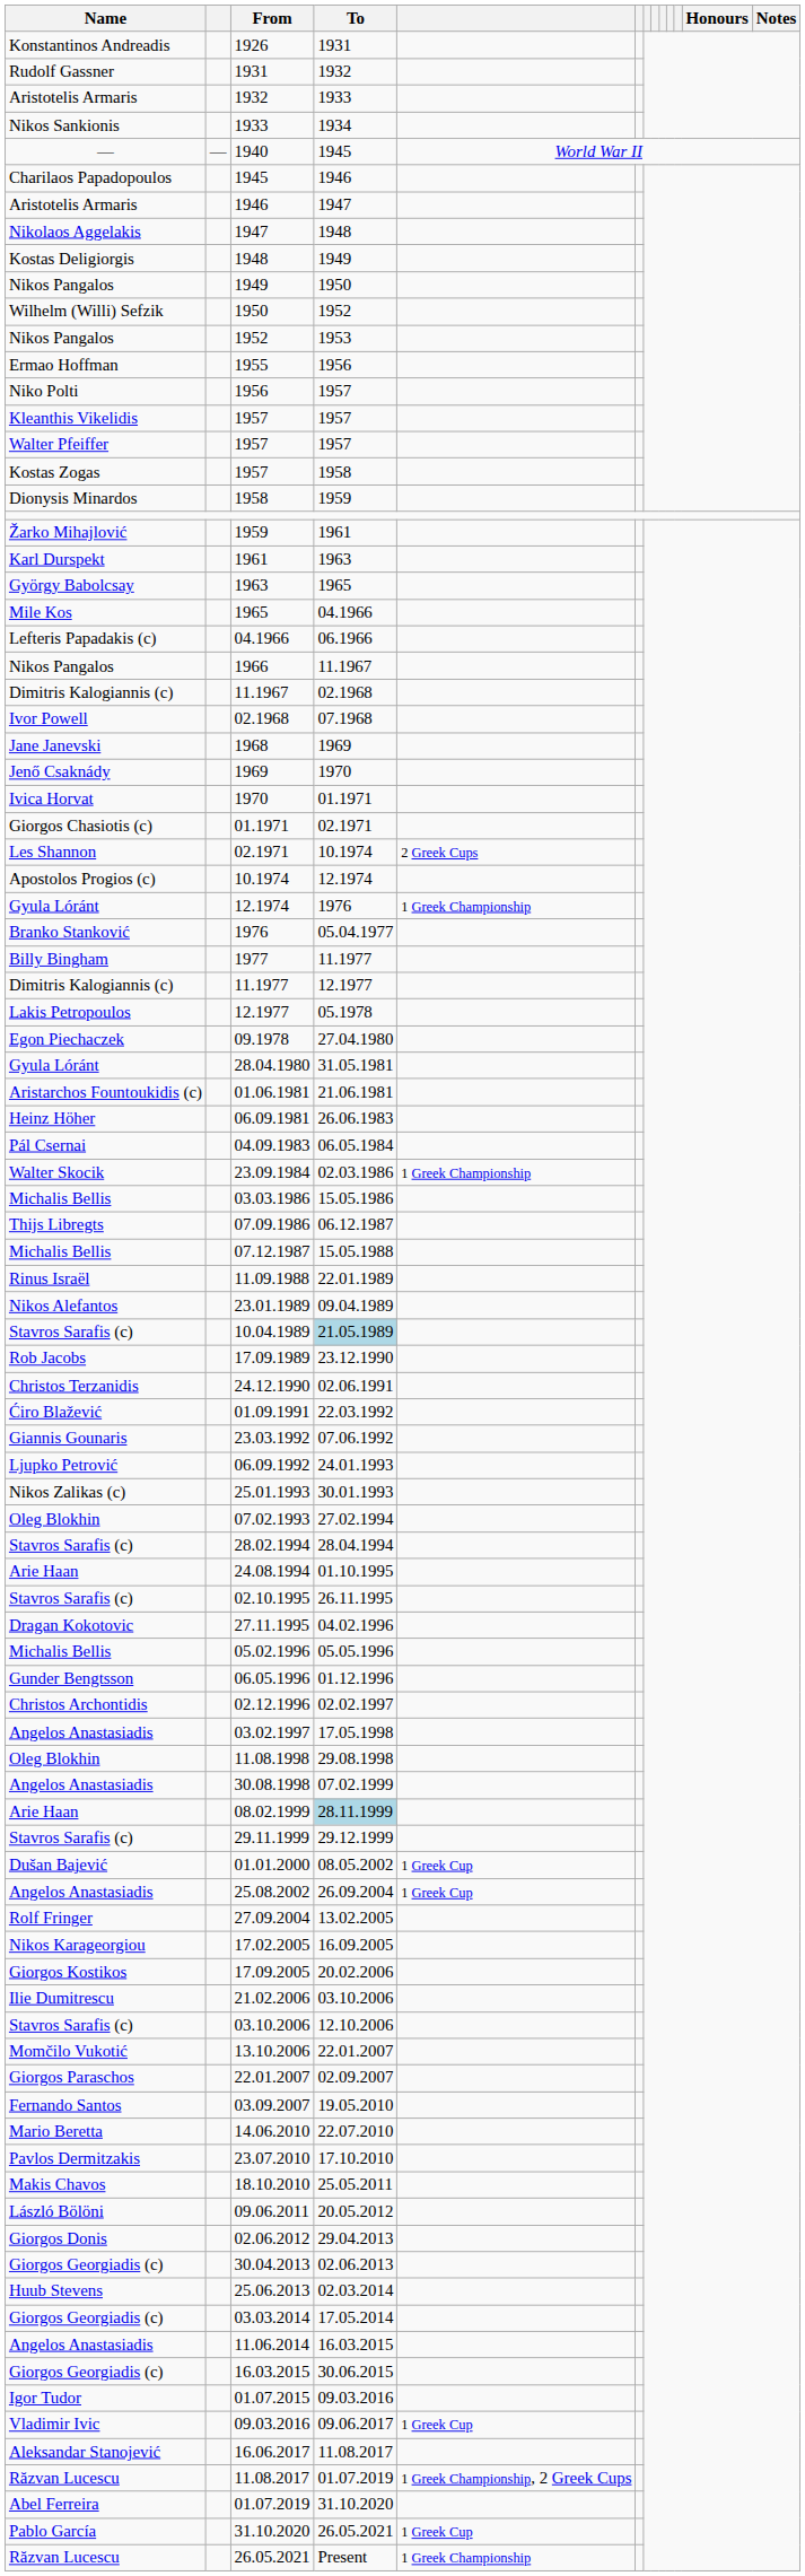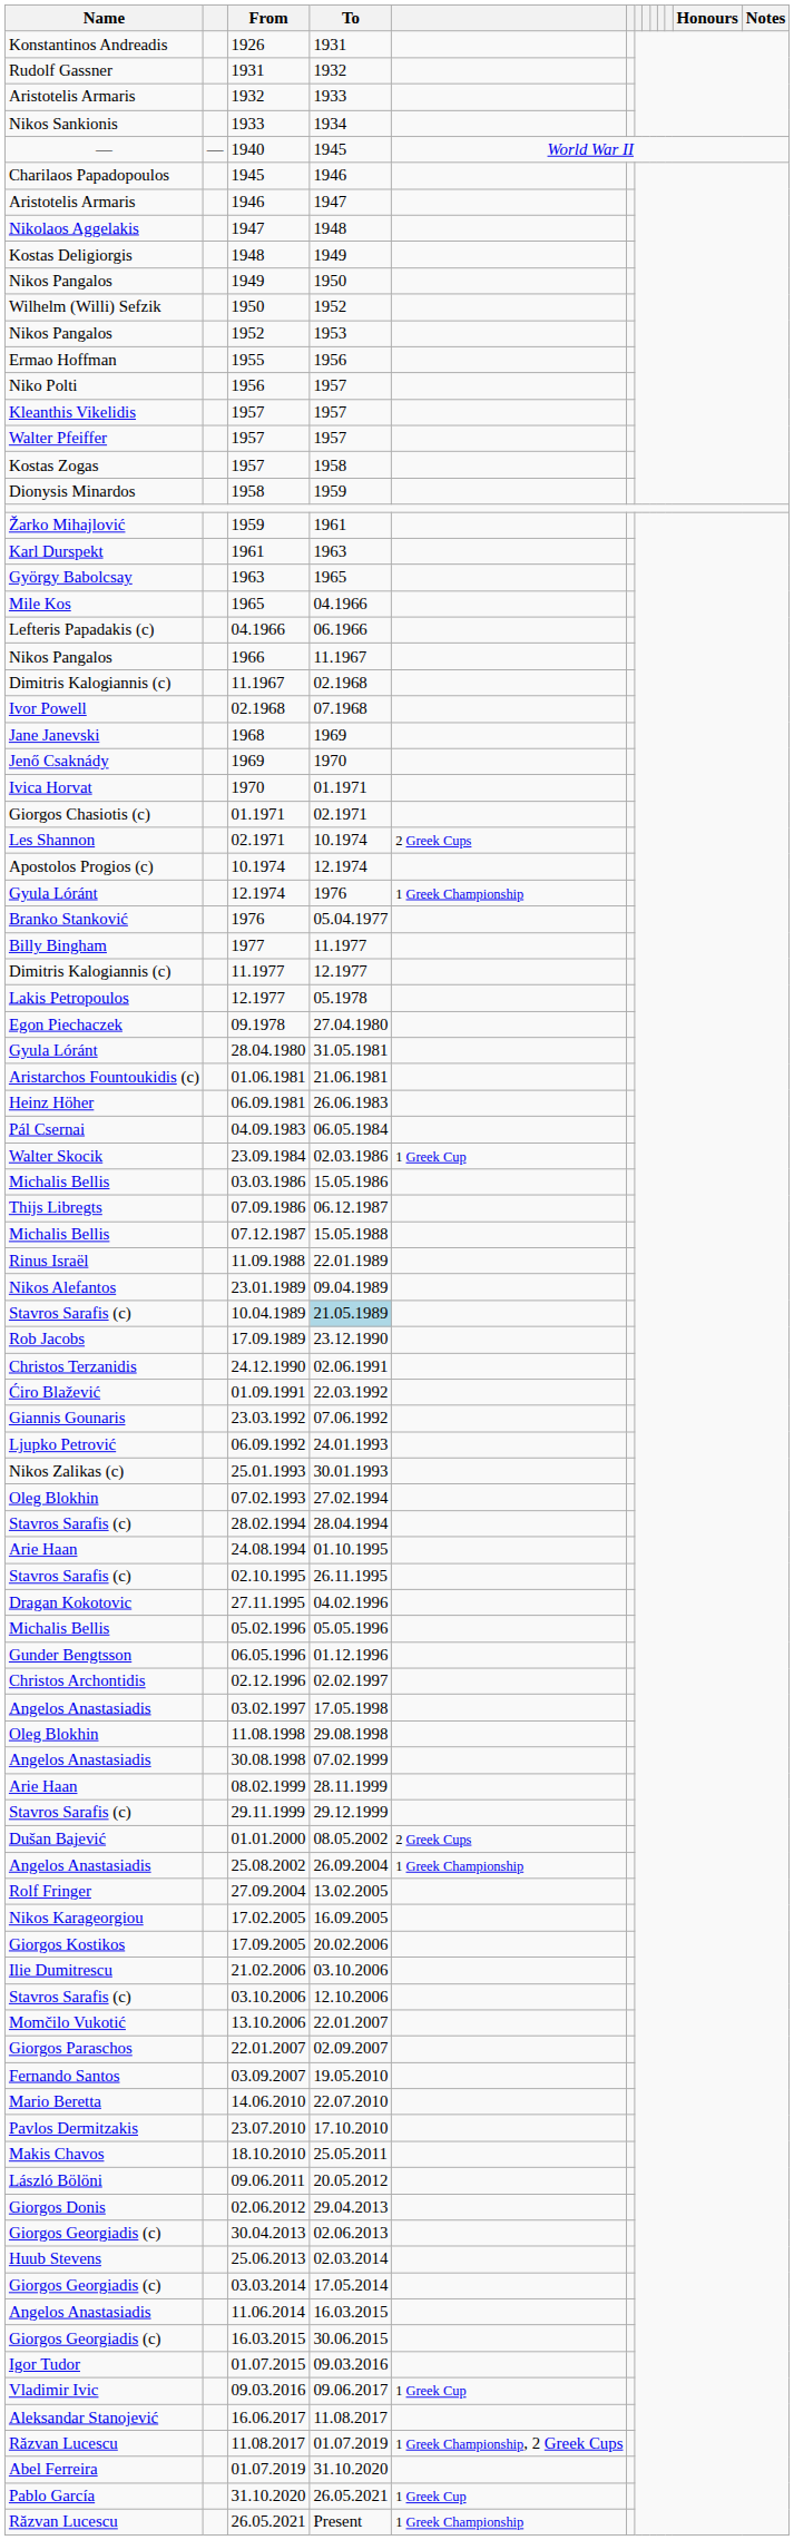23.09.1984 | column 5: 1 Greek Championship -> 1 Greek Cup
08.02.1999 | To: lightblue background -> no background
01.01.2000 | column 5: 1 Greek Cup -> 2 Greek Cups
25.08.2002 | column 5: 1 Greek Cup -> 1 Greek Championship
